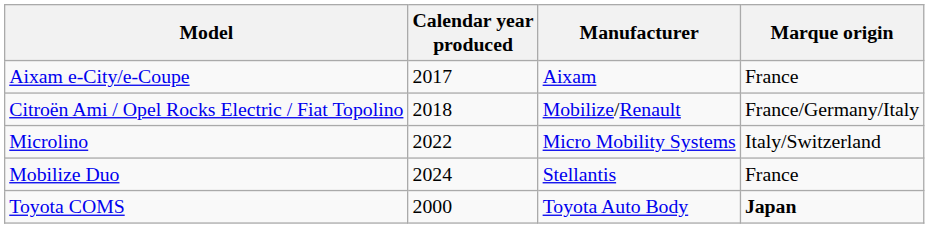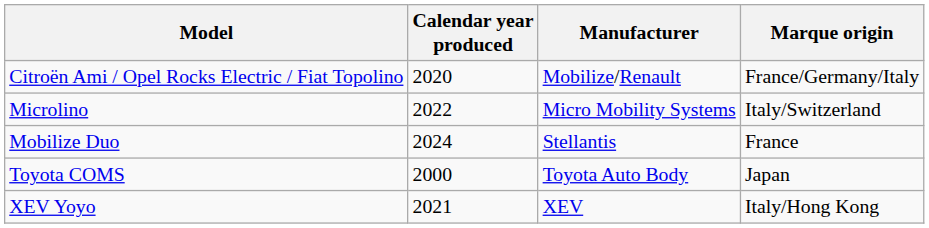- row: Aixam e-City/e-Coupe | 2017 | Aixam | France
Citroën Ami / Opel Rocks Electric / Fiat Topolino | Calendar year produced: 2018 -> 2020
Toyota COMS | Marque origin: bold -> normal
+ row: XEV Yoyo | 2021 | XEV | Italy/Hong Kong
